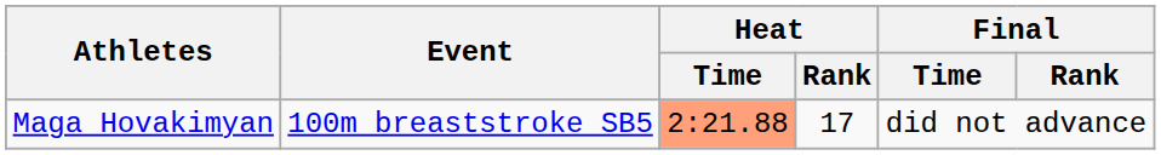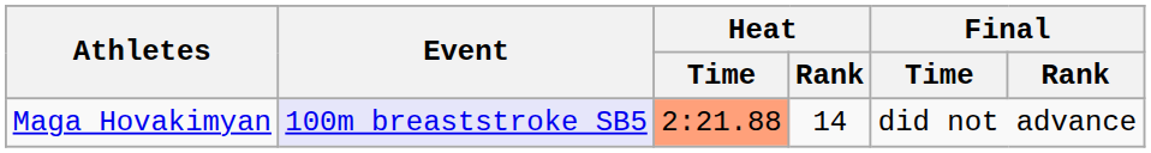Maga Hovakimyan | Event: no background -> lavender background
Maga Hovakimyan | Heat / Rank: 17 -> 14
